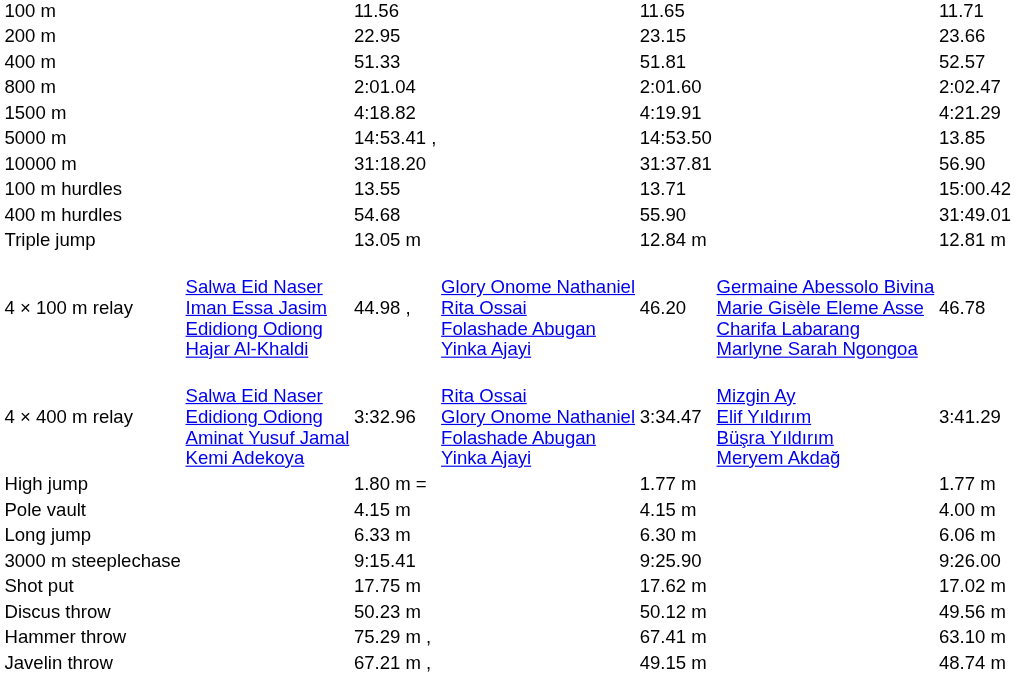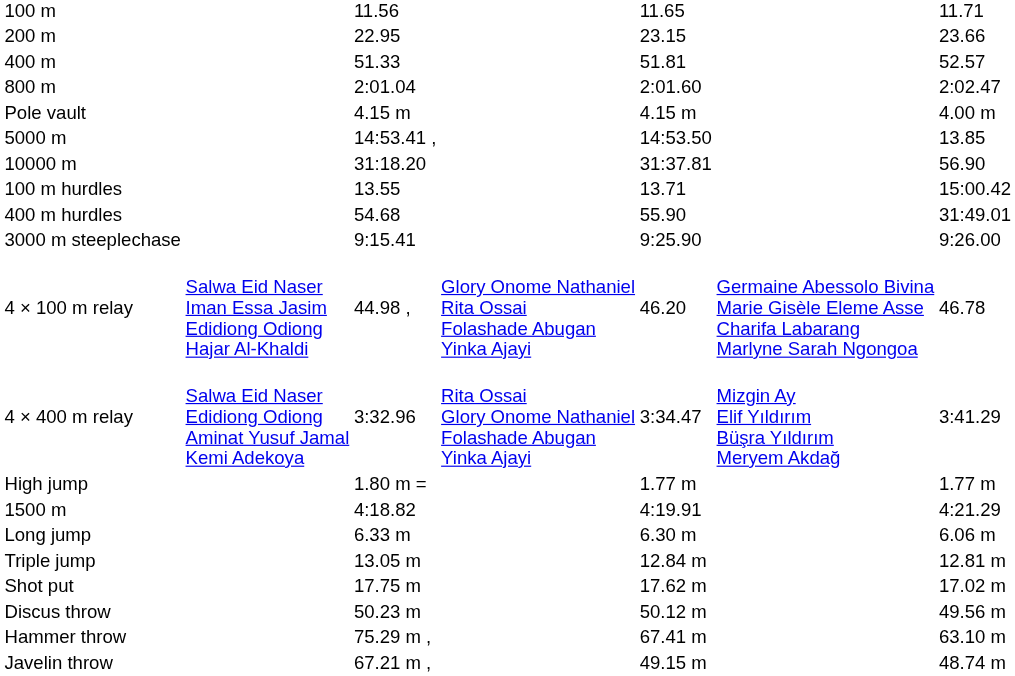rows swapped: 1500 m <-> Pole vault
rows swapped: 3000 m steeplechase <-> Triple jump
